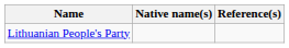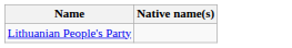- column: Reference(s)
